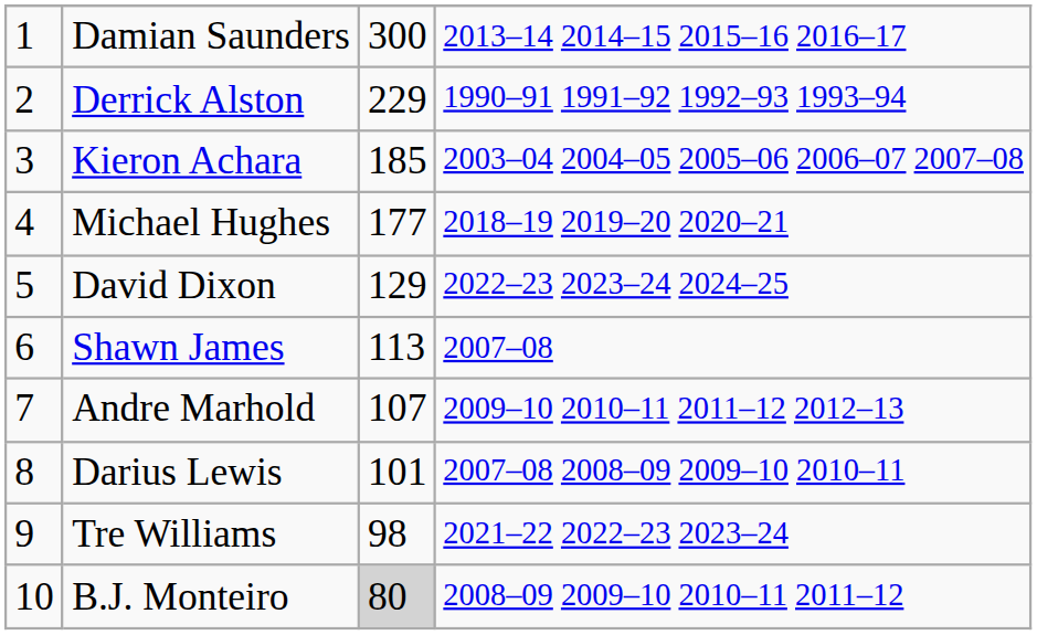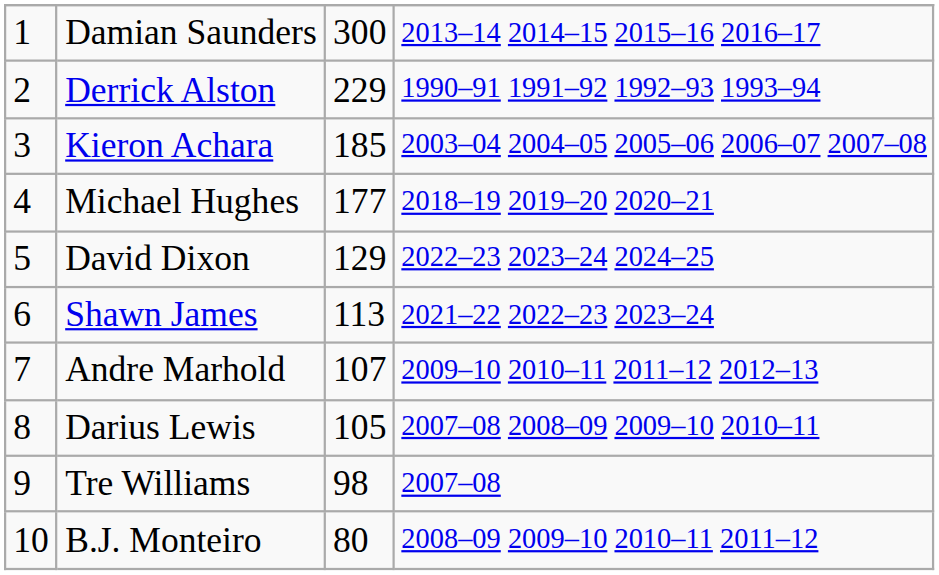Shawn James | column 4: 2007–08 -> 2021–22 2022–23 2023–24
Darius Lewis | column 3: 101 -> 105
Tre Williams | column 4: 2021–22 2022–23 2023–24 -> 2007–08
B.J. Monteiro | column 3: lightgrey background -> no background
